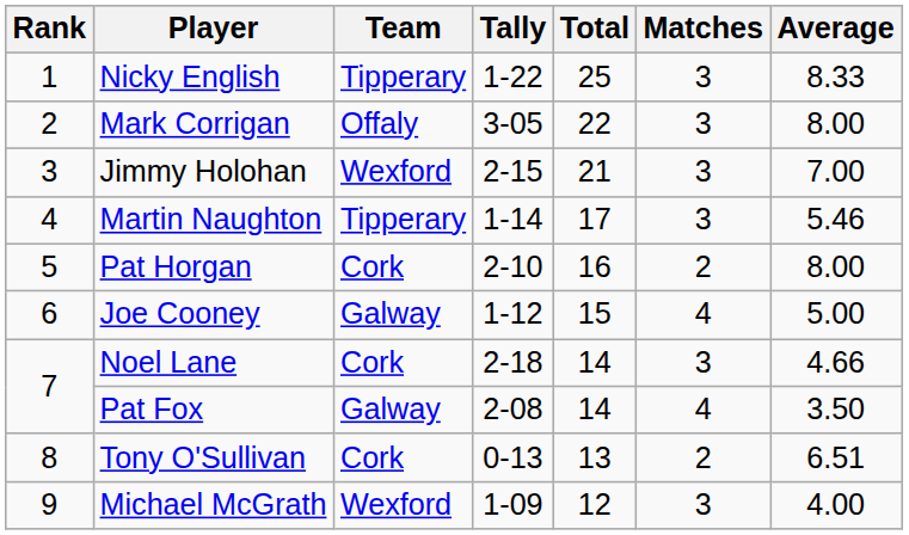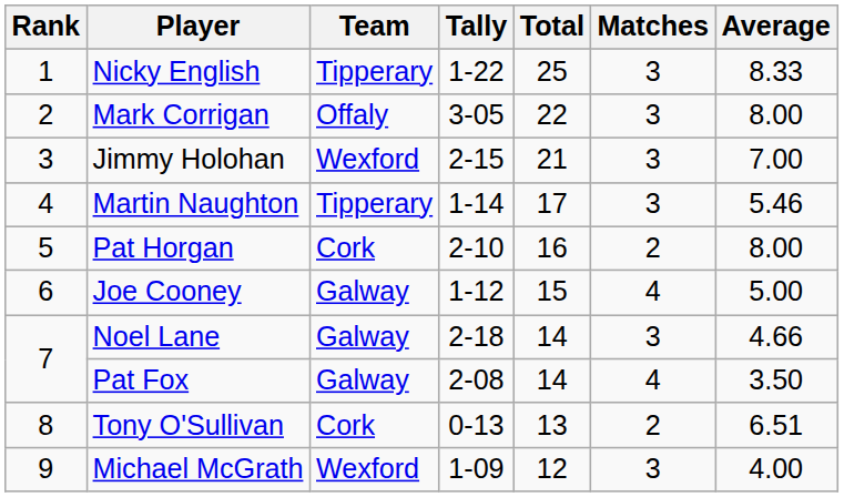Noel Lane | Team: Cork -> Galway
